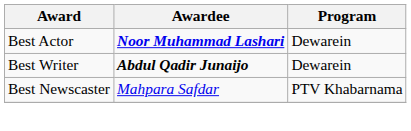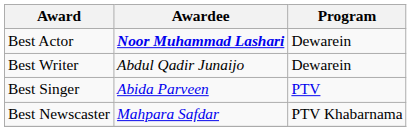Best Writer | Awardee: bold -> normal
+ row: Best Singer | Abida Parveen | PTV
